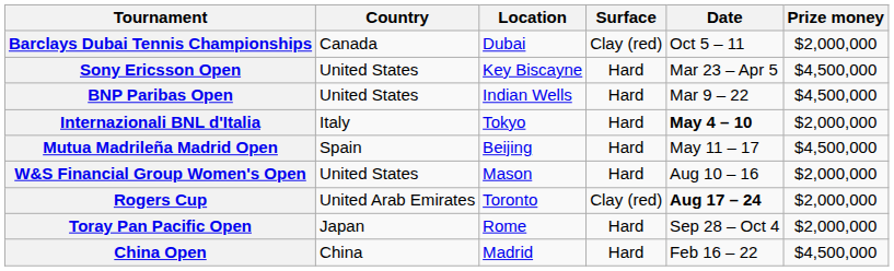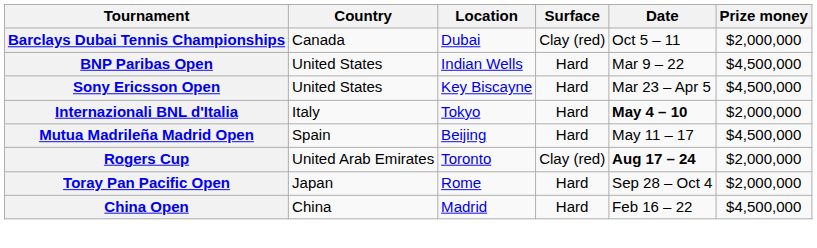rows swapped: BNP Paribas Open <-> Sony Ericsson Open
- row: W&S Financial Group Women's Open | United States | Mason | Hard | Aug 10 – 16 | $2,000,000
